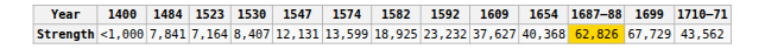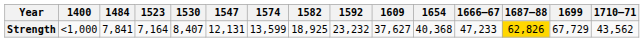+ column: 1666–67 | 47,233
